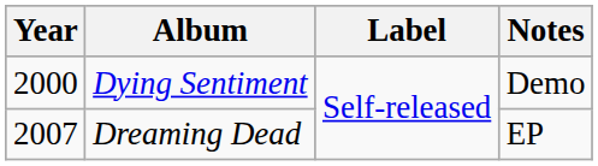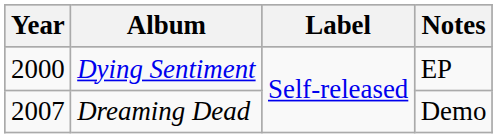Dying Sentiment | Notes: Demo -> EP
Dreaming Dead | Notes: EP -> Demo
